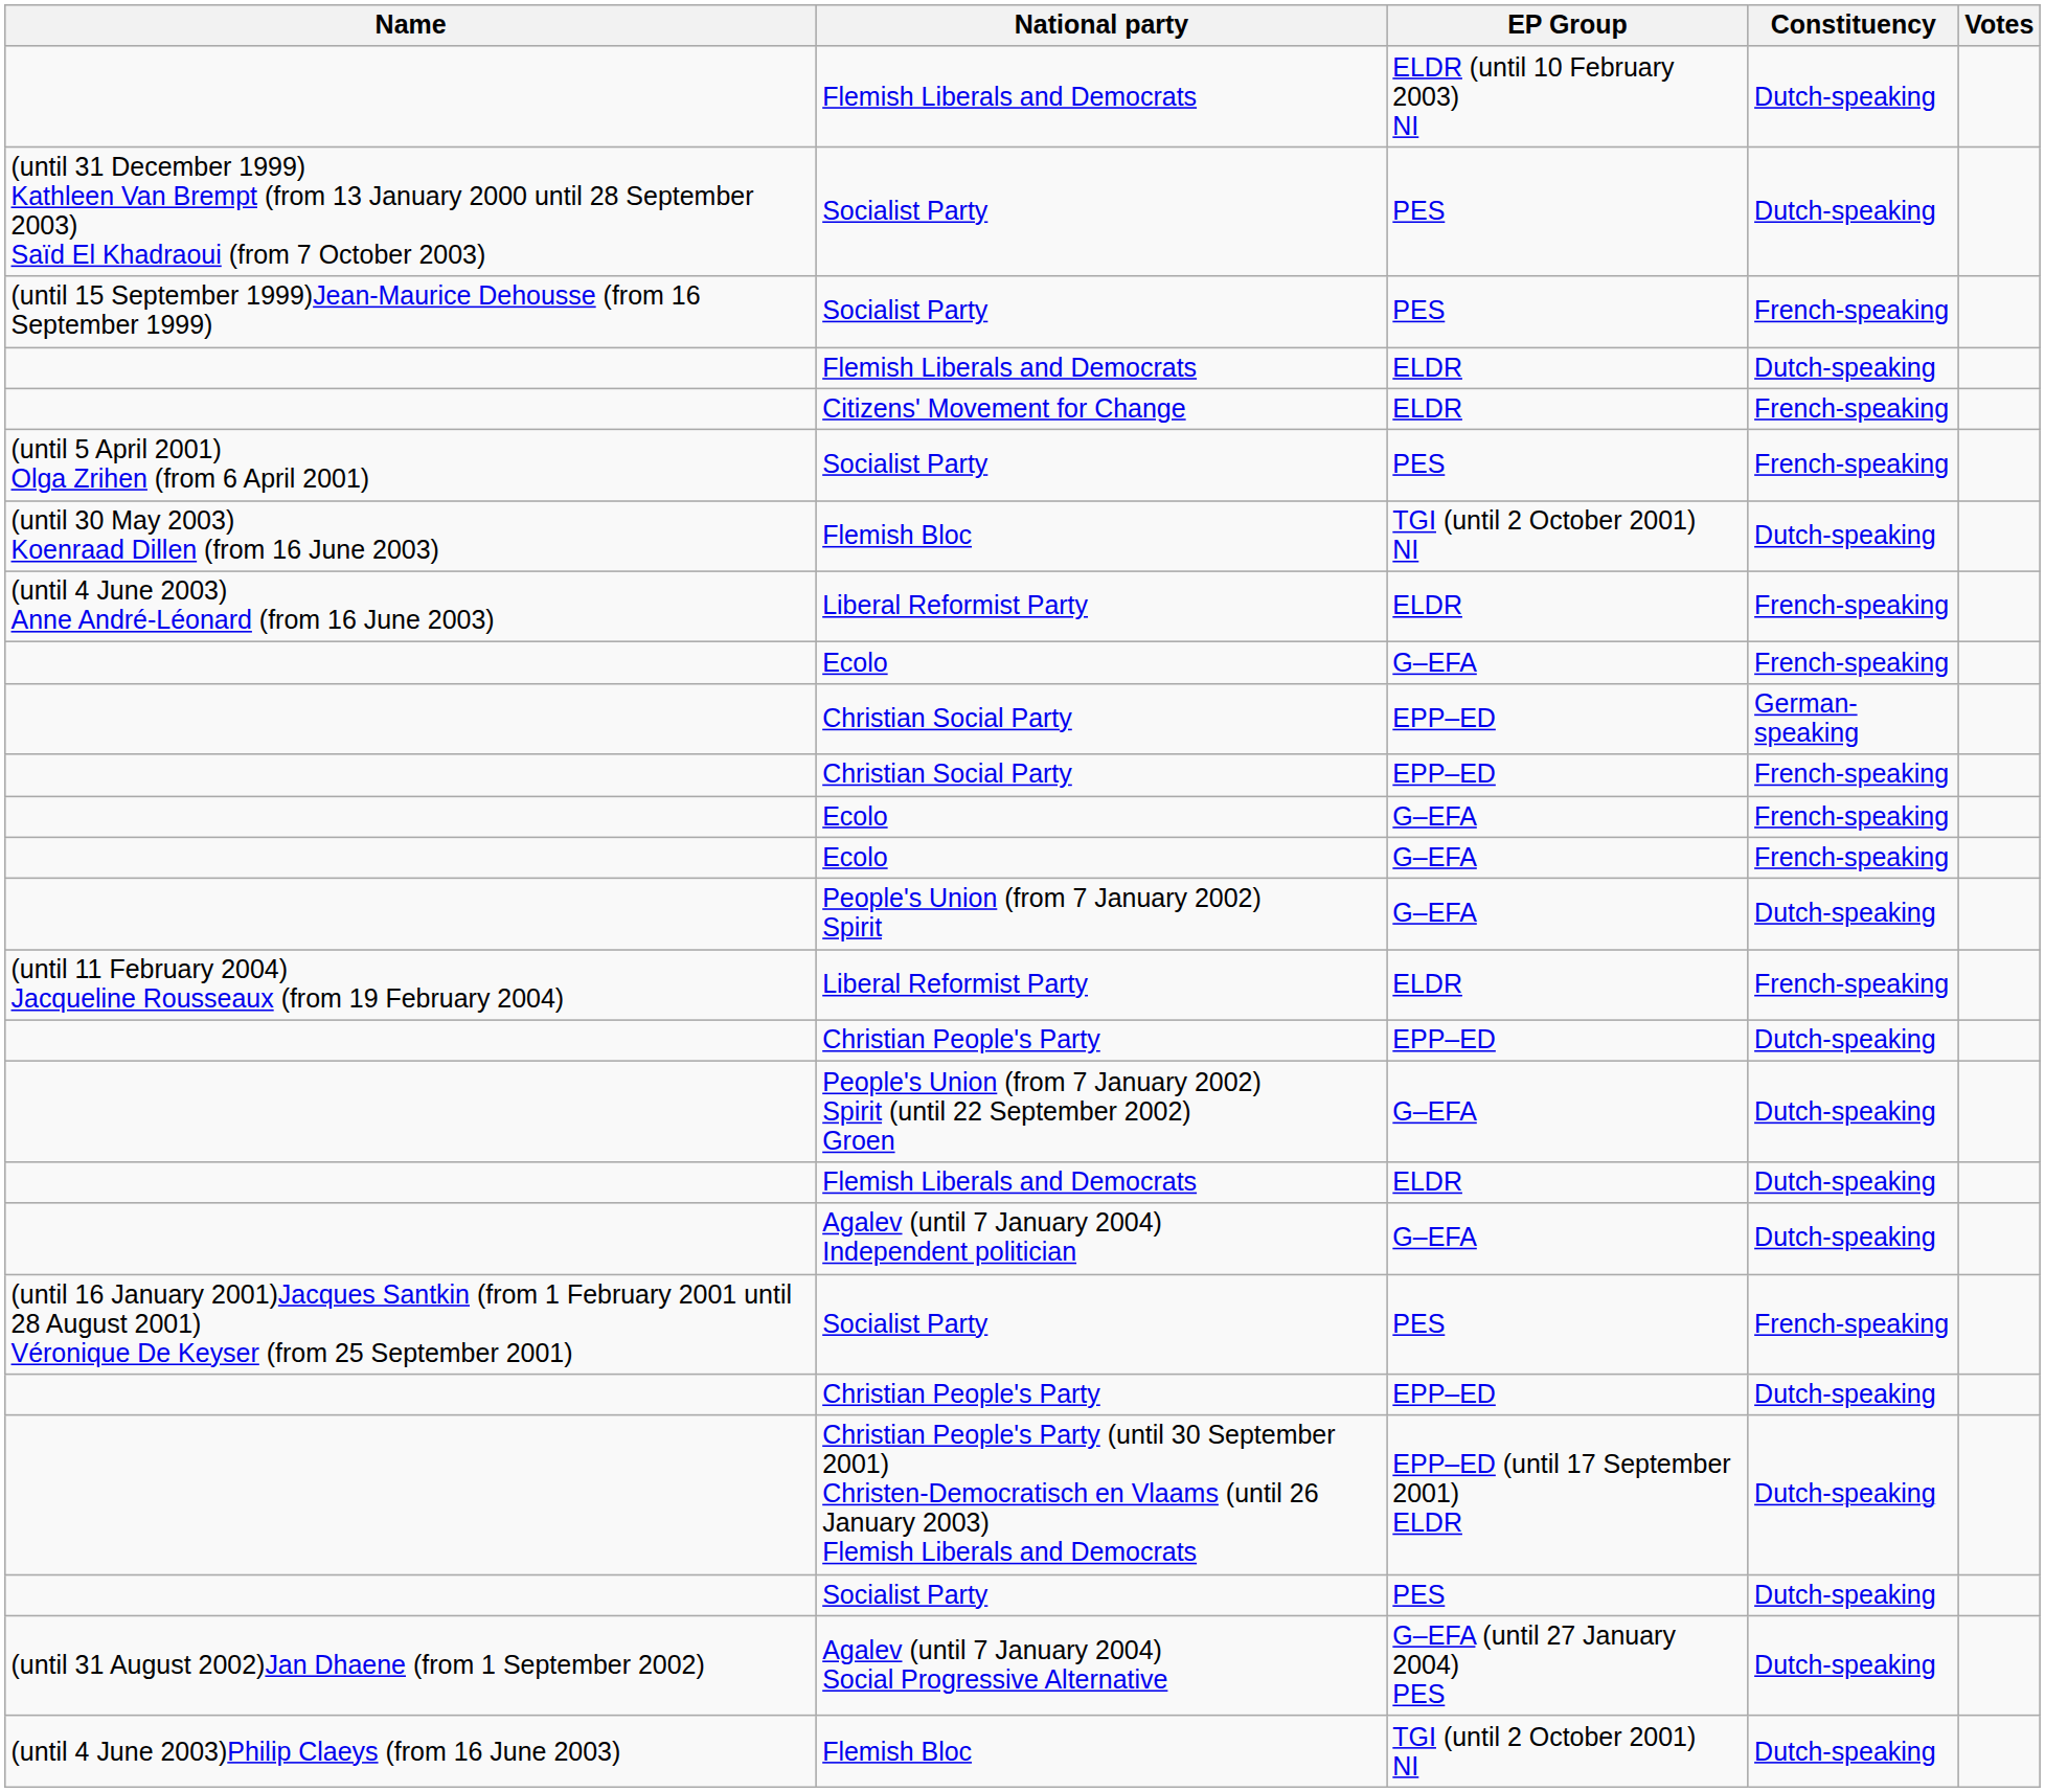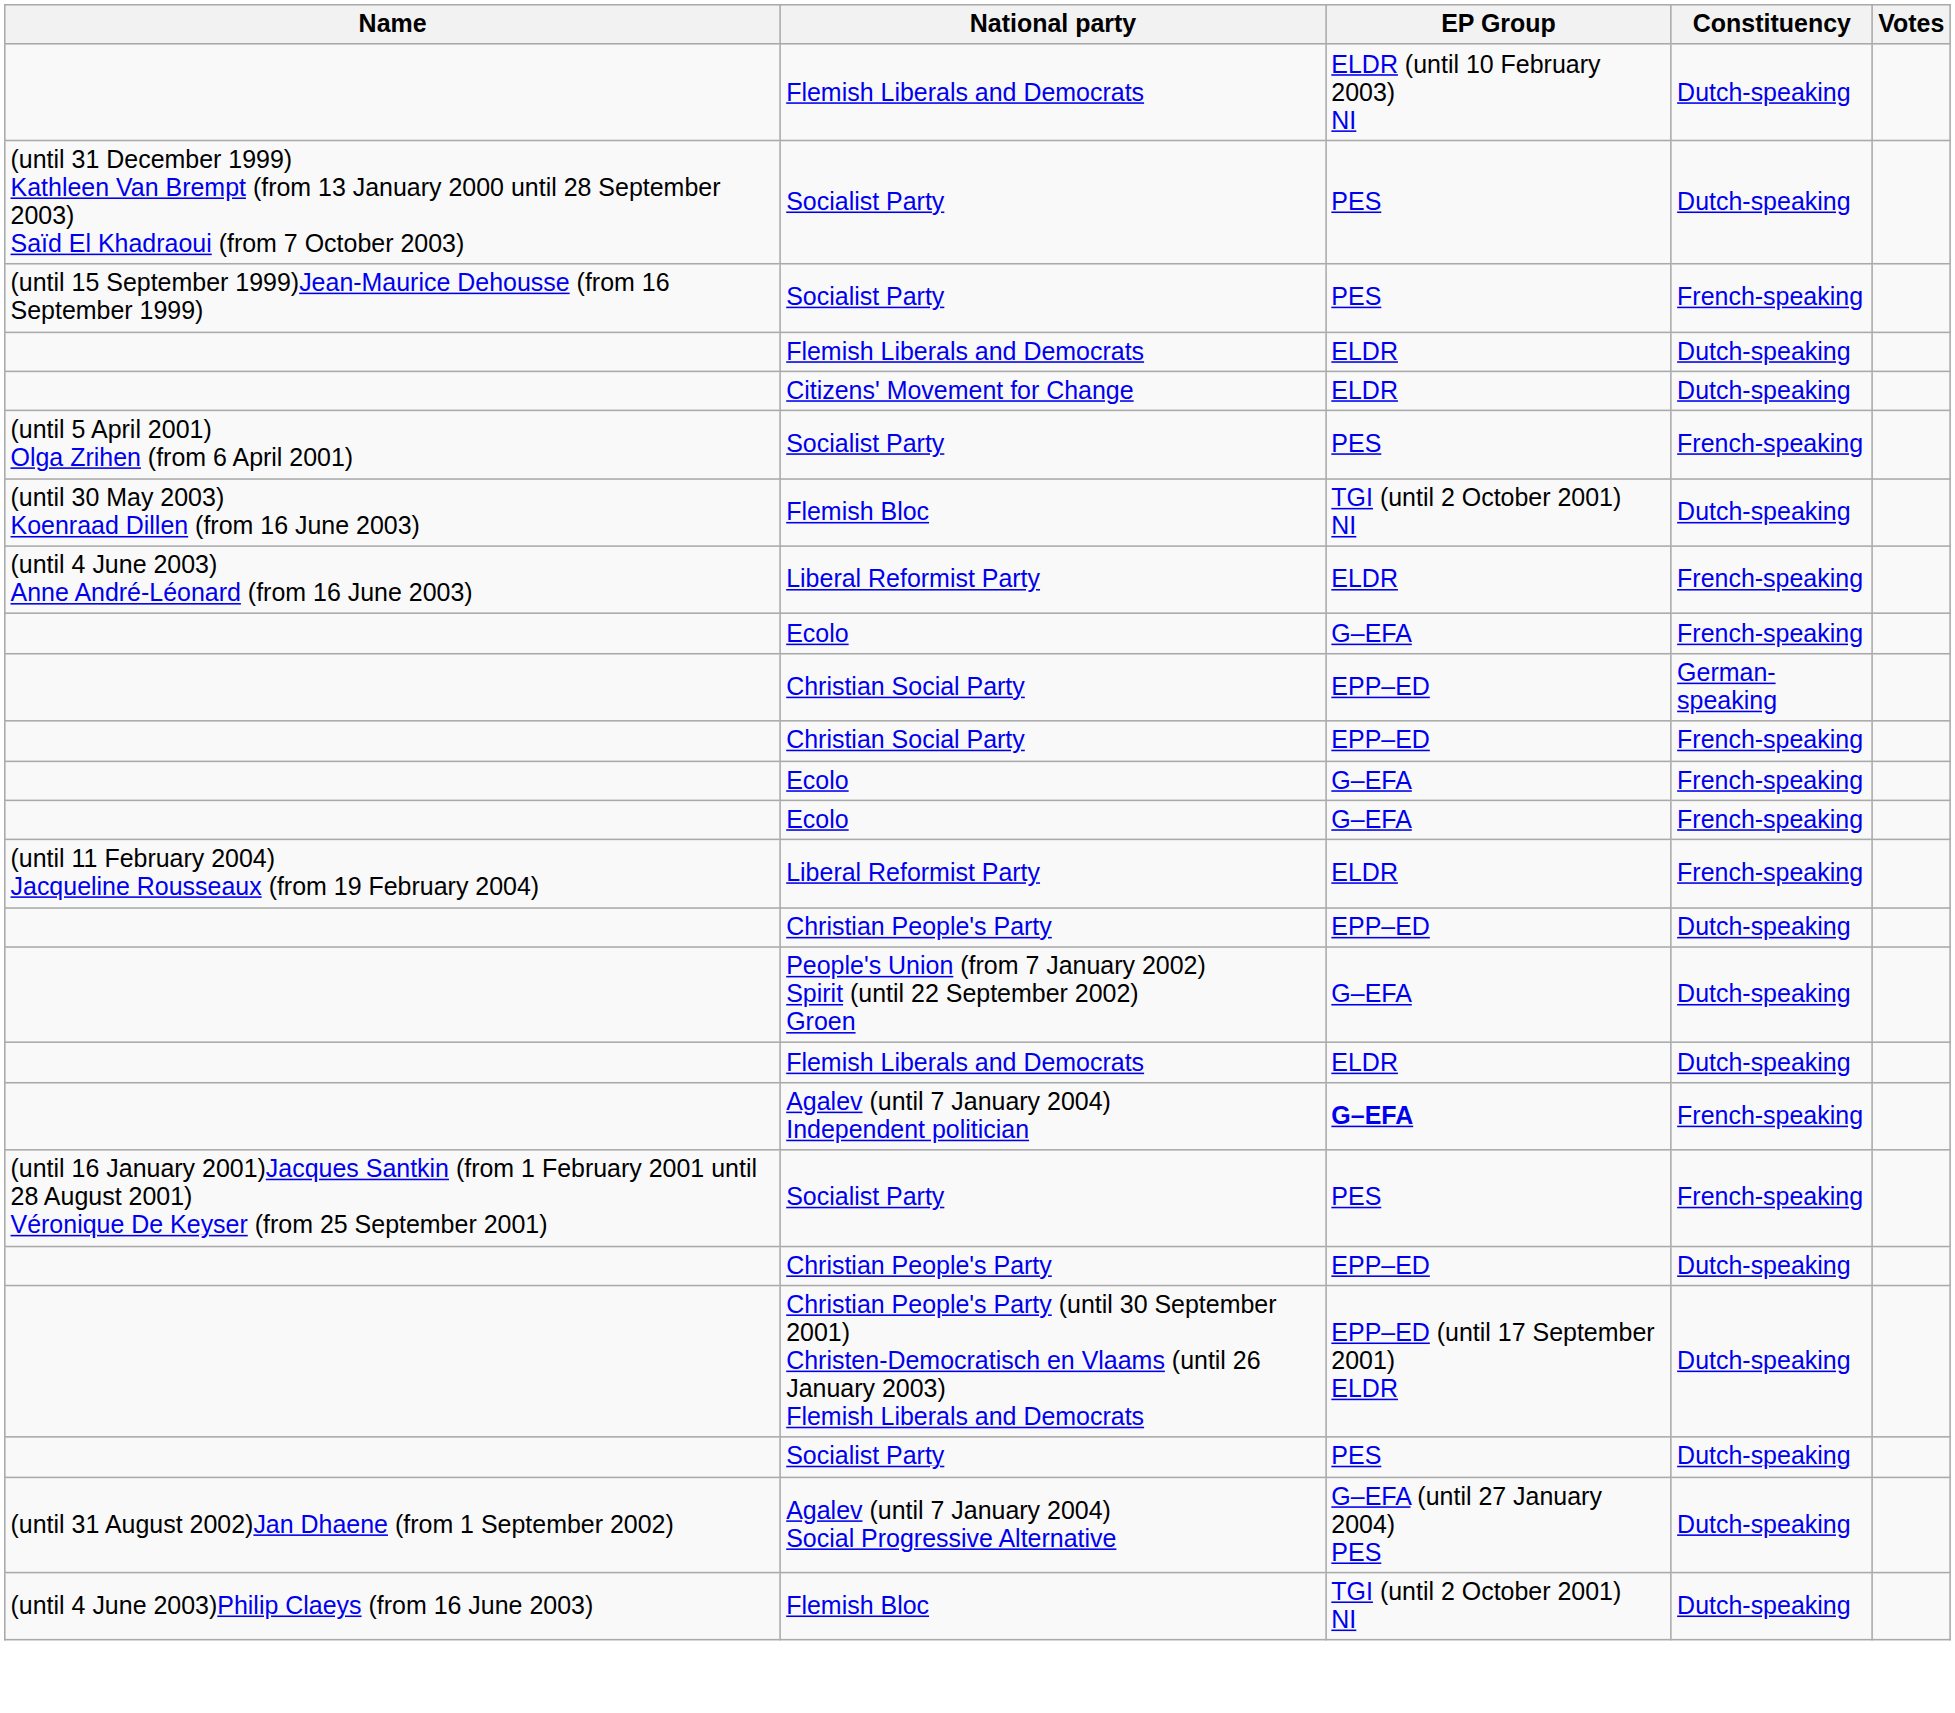Citizens' Movement for Change | Constituency: French-speaking -> Dutch-speaking
- row: People's Union (from 7 January 2002) Spirit | G–EFA | Dutch-speaking
Agalev (until 7 January 2004) Independent politician | EP Group: normal -> bold
Agalev (until 7 January 2004) Independent politician | Constituency: Dutch-speaking -> French-speaking
